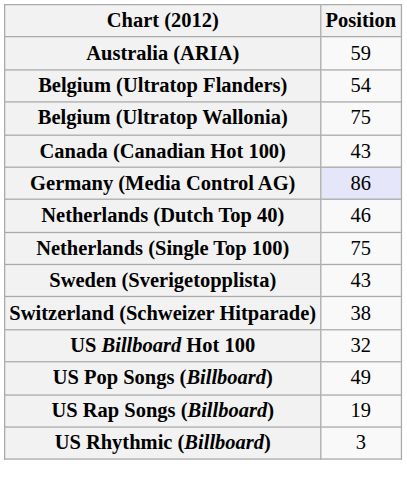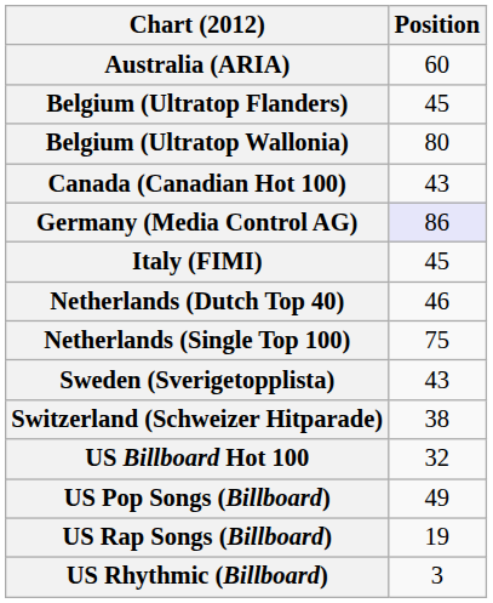Australia (ARIA) | Position: 59 -> 60
Belgium (Ultratop Flanders) | Position: 54 -> 45
Belgium (Ultratop Wallonia) | Position: 75 -> 80
+ row: Italy (FIMI) | 45
